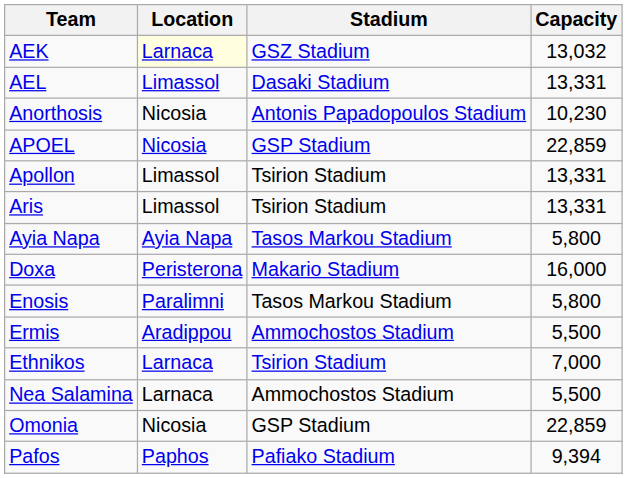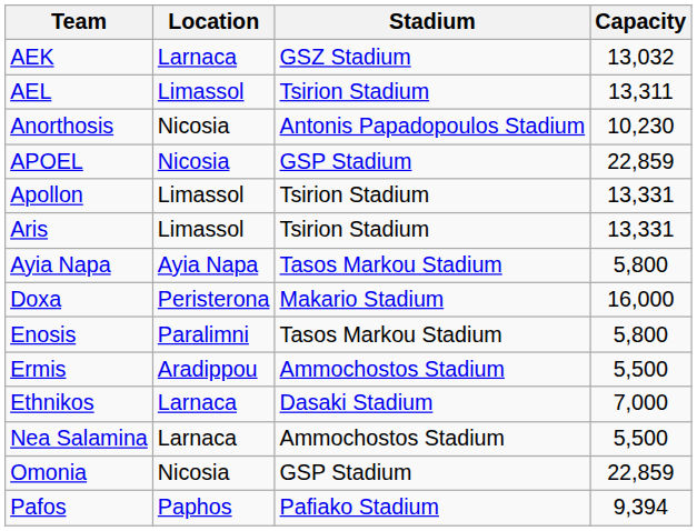AEK | Location: lightyellow background -> no background
AEL | Stadium: Dasaki Stadium -> Tsirion Stadium
AEL | Capacity: 13,331 -> 13,311
Ethnikos | Stadium: Tsirion Stadium -> Dasaki Stadium
